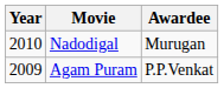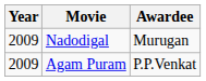Nadodigal | Year: 2010 -> 2009
